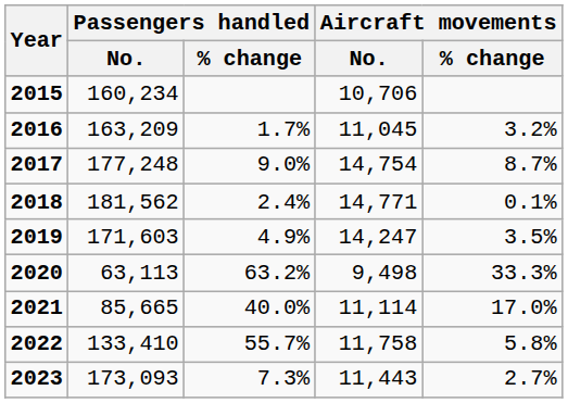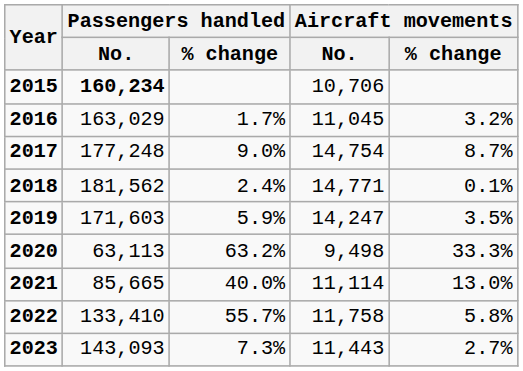2015 | Passengers handled / No.: normal -> bold
2016 | Passengers handled / No.: 163,209 -> 163,029
2019 | Passengers handled / % change: 4.9% -> 5.9%
2021 | Aircraft movements / % change: 17.0% -> 13.0%
2023 | Passengers handled / No.: 173,093 -> 143,093
